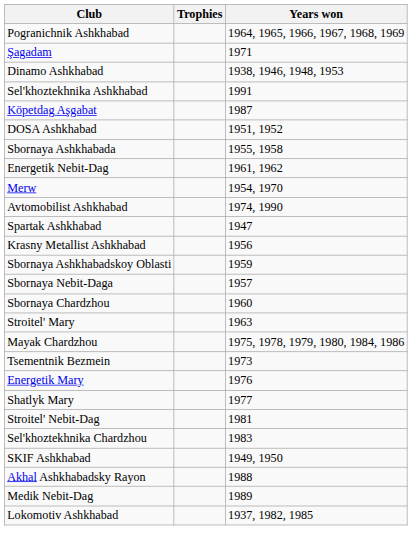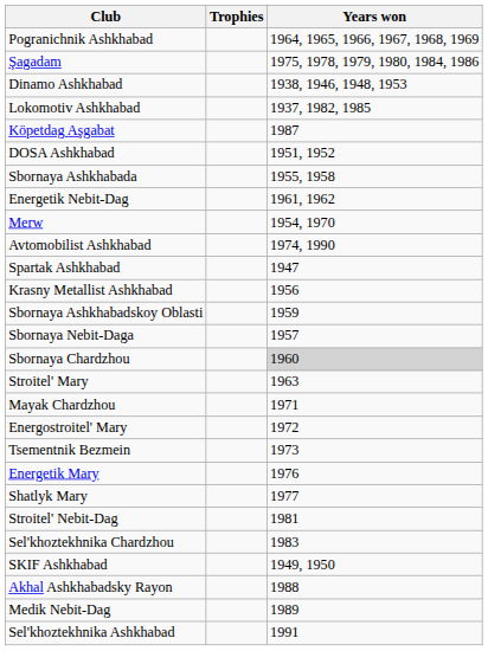Şagadam | Years won: 1971 -> 1975, 1978, 1979, 1980, 1984, 1986
rows swapped: Lokomotiv Ashkhabad <-> Sel'khoztekhnika Ashkhabad
Sbornaya Chardzhou | Years won: no background -> lightgrey background
Mayak Chardzhou | Years won: 1975, 1978, 1979, 1980, 1984, 1986 -> 1971
+ row: Energostroitel' Mary | 1972
